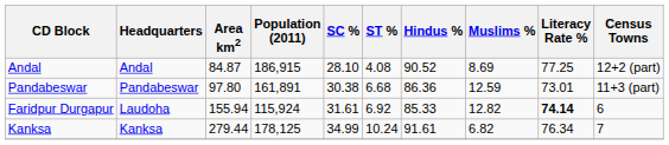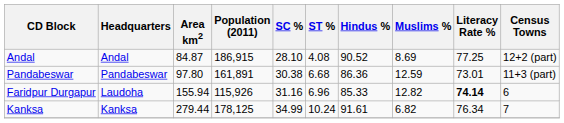Faridpur Durgapur | Population (2011): 115,924 -> 115,926
Faridpur Durgapur | SC %: 31.61 -> 31.16
Faridpur Durgapur | ST %: 6.92 -> 6.96
